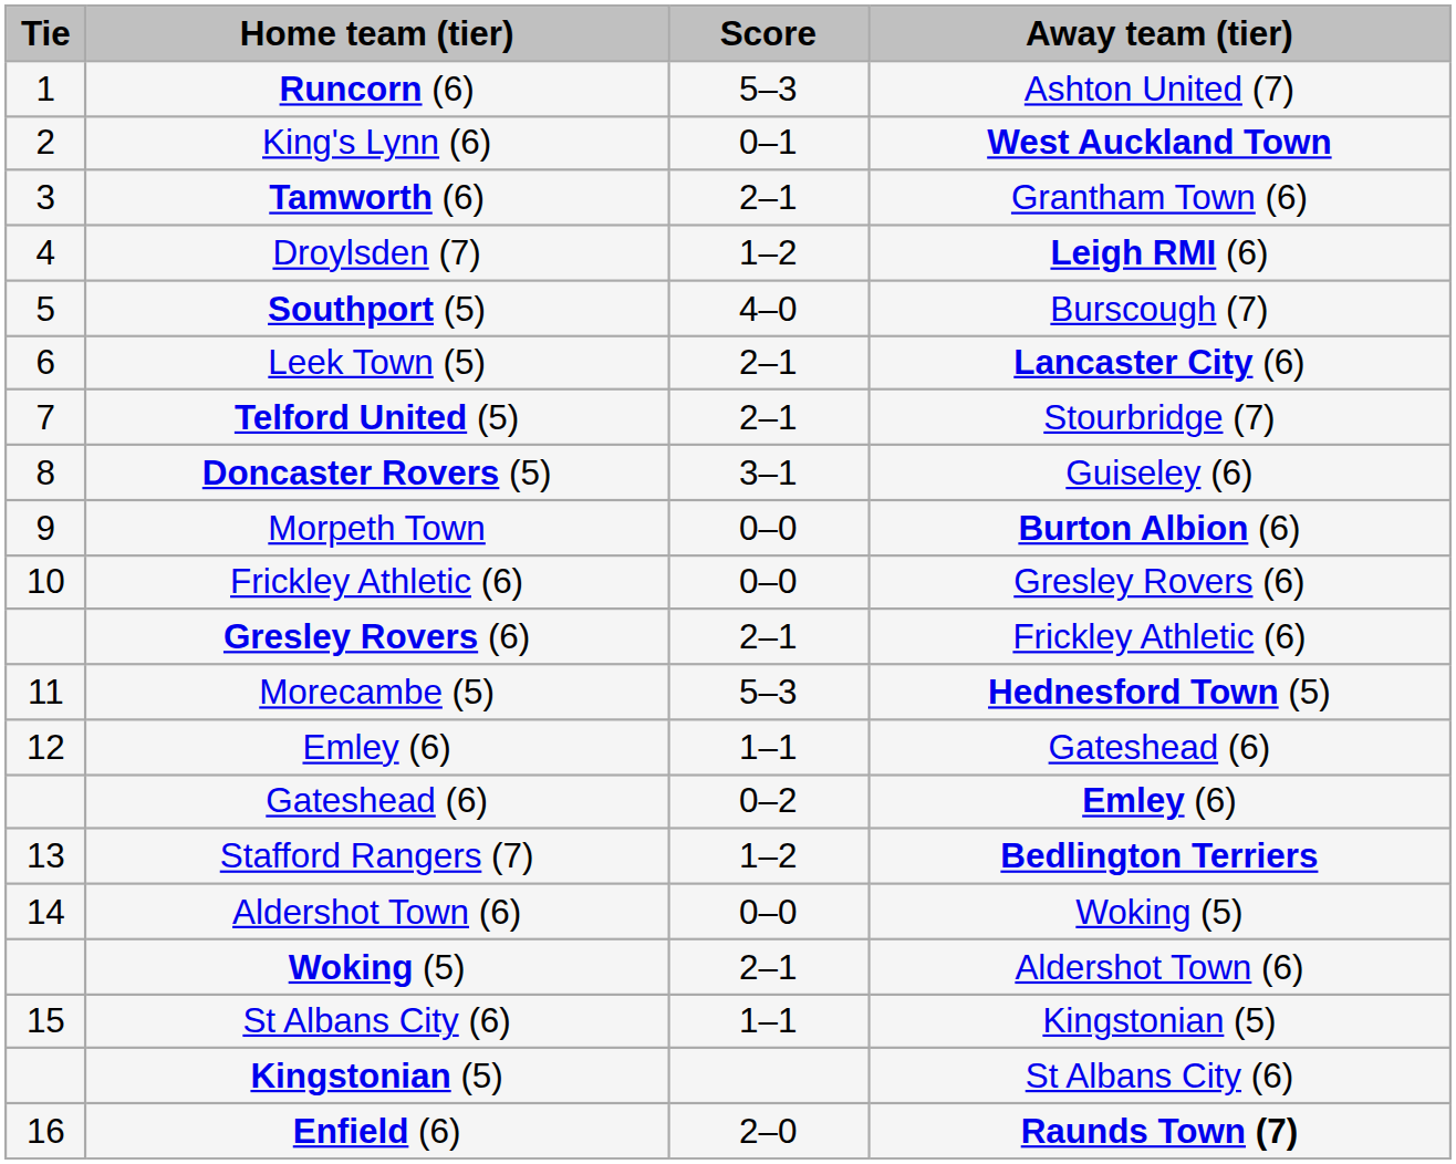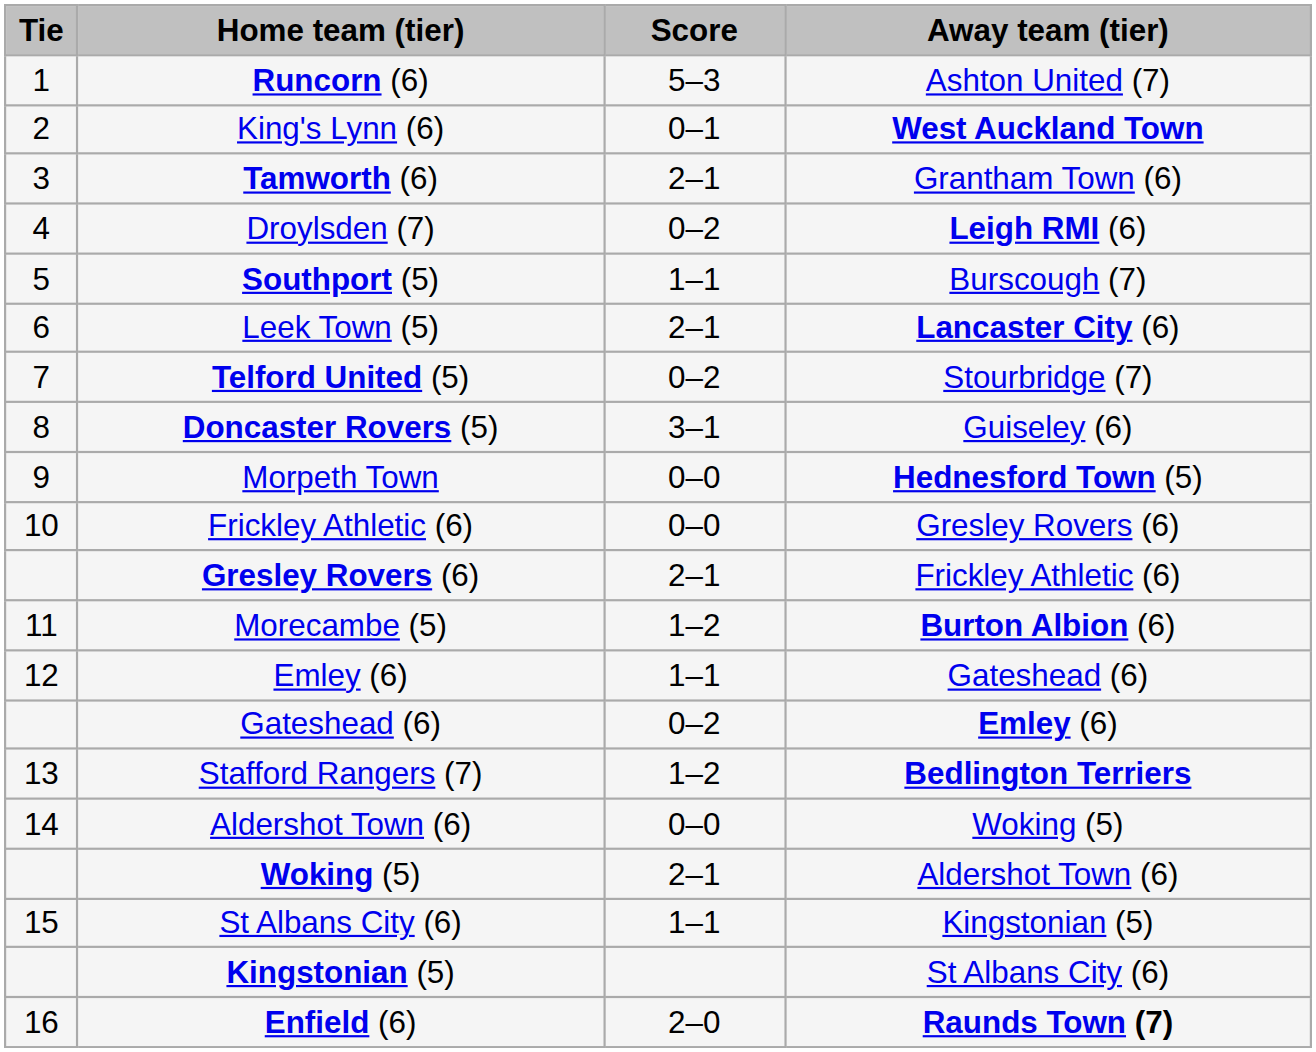Droylsden (7) | Score: 1–2 -> 0–2
Southport (5) | Score: 4–0 -> 1–1
Telford United (5) | Score: 2–1 -> 0–2
Morpeth Town | Away team (tier): Burton Albion (6) -> Hednesford Town (5)
Morecambe (5) | Score: 5–3 -> 1–2
Morecambe (5) | Away team (tier): Hednesford Town (5) -> Burton Albion (6)
